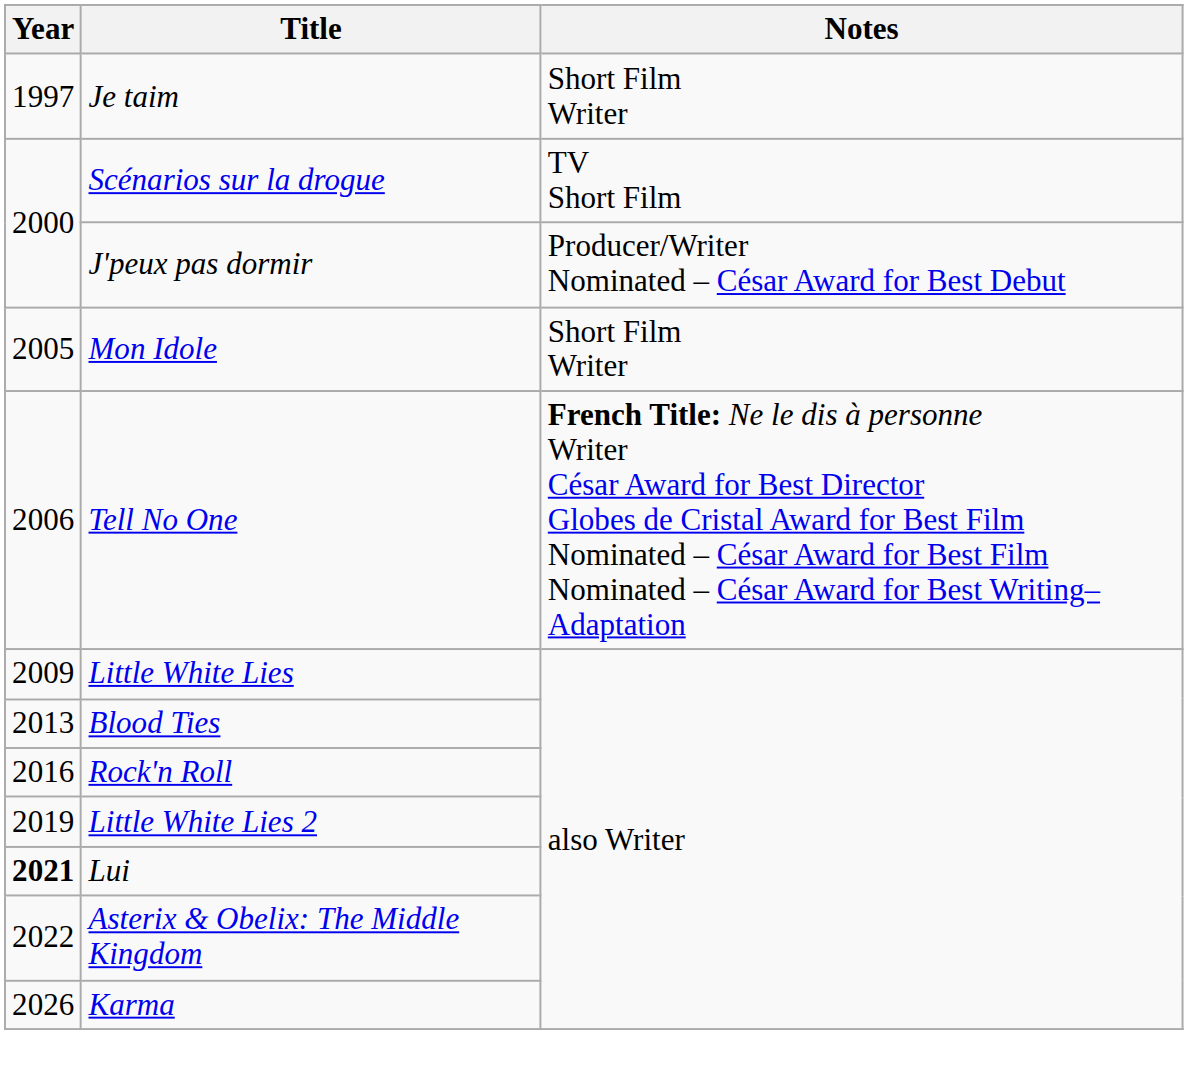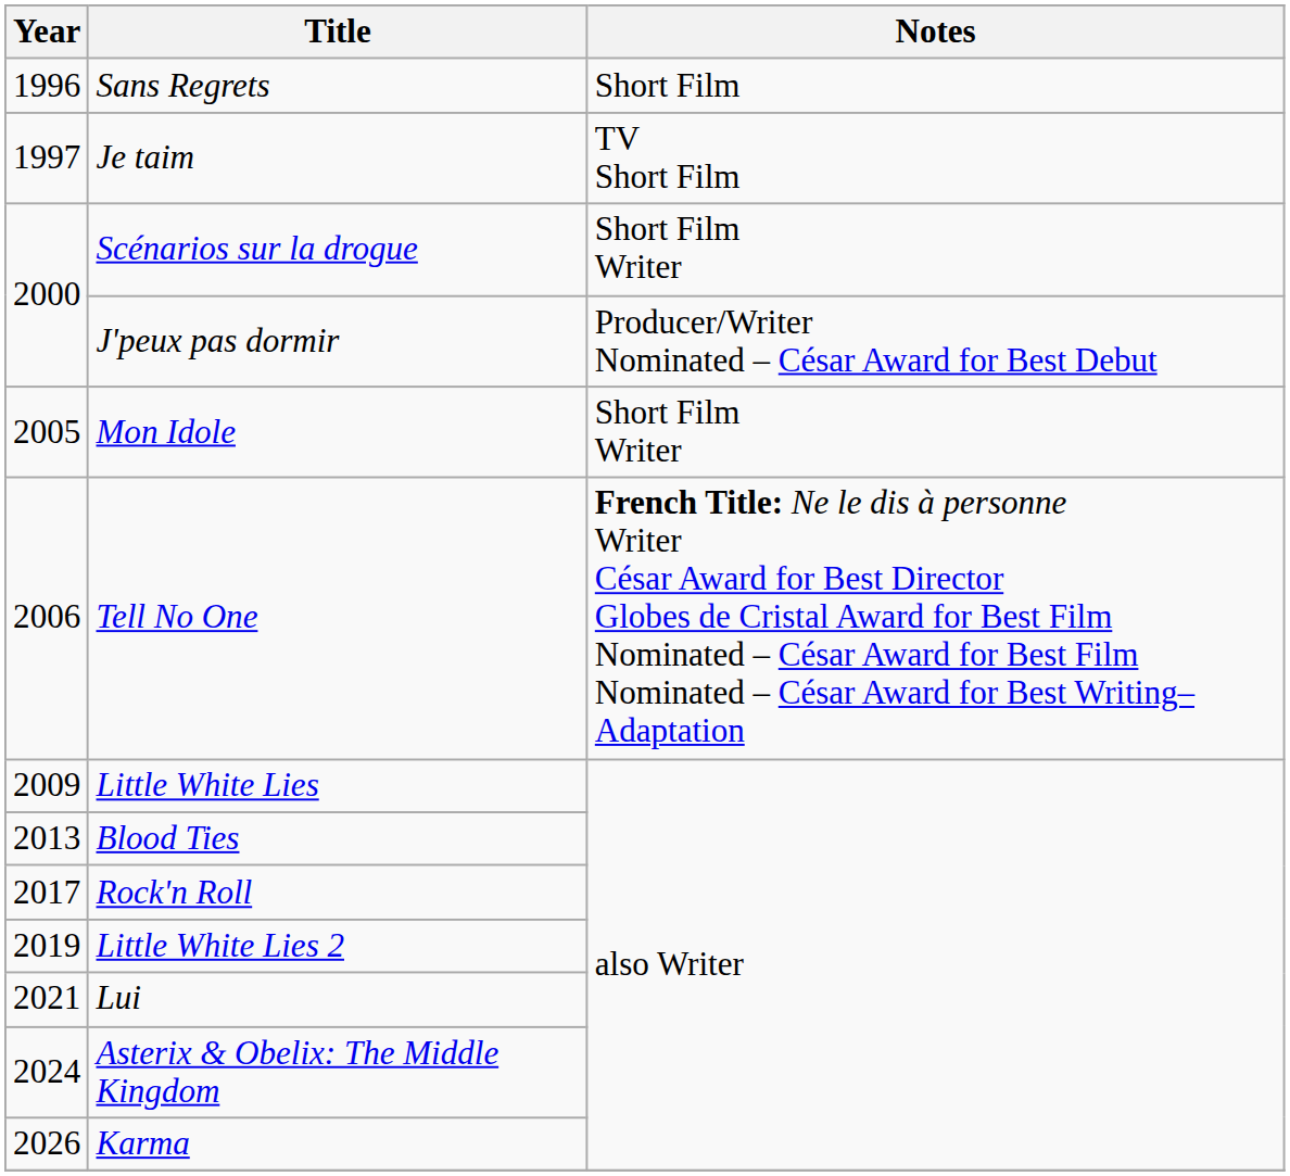+ row: 1996 | Sans Regrets | Short Film
Je taim | Notes: Short Film Writer -> TV Short Film
Scénarios sur la drogue | Notes: TV Short Film -> Short Film Writer
Rock'n Roll | Year: 2016 -> 2017
Lui | Year: bold -> normal
Asterix & Obelix: The Middle Kingdom | Year: 2022 -> 2024
